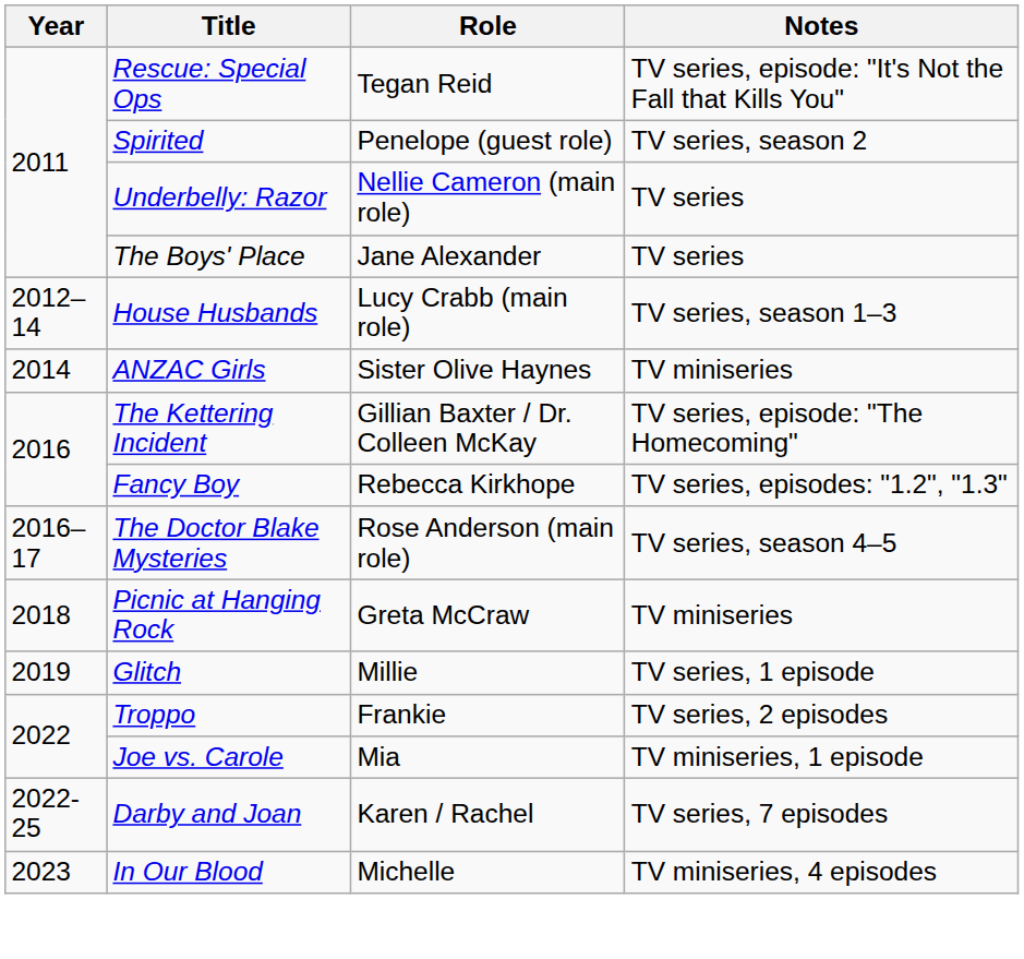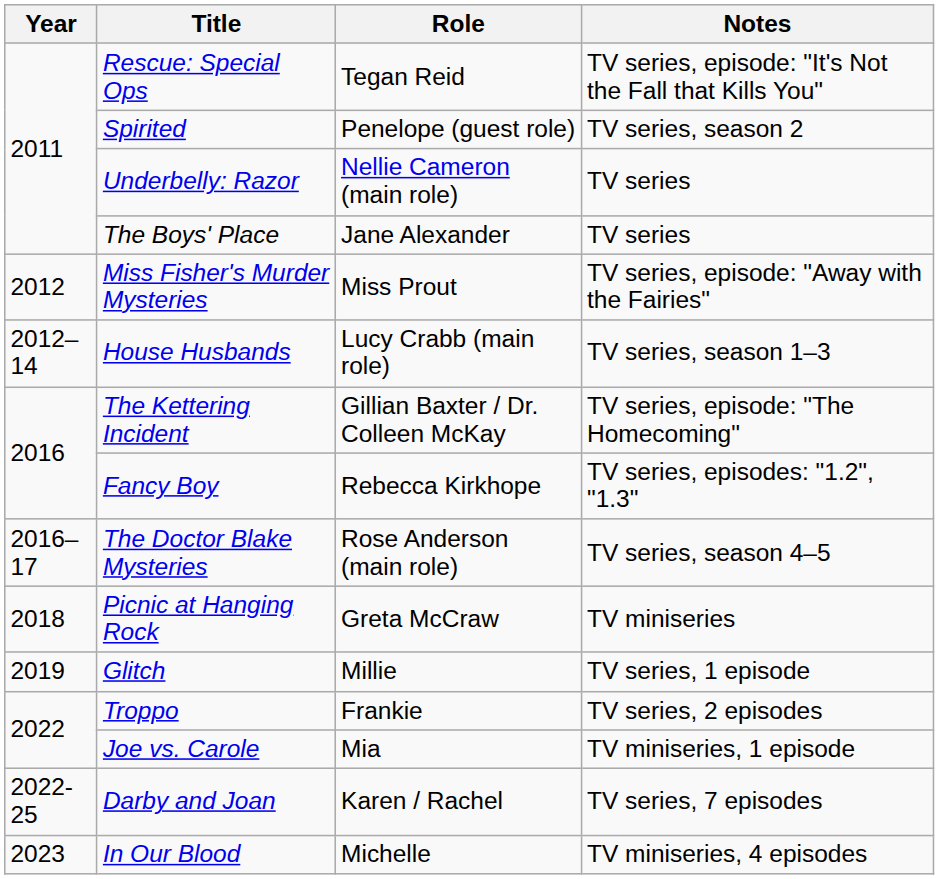+ row: 2012 | Miss Fisher's Murder Mysteries | Miss Prout | TV series, episode: "Away with the Fairies"
- row: 2014 | ANZAC Girls | Sister Olive Haynes | TV miniseries
